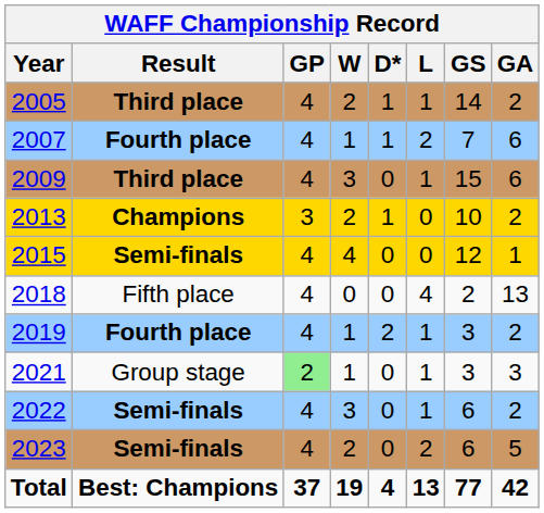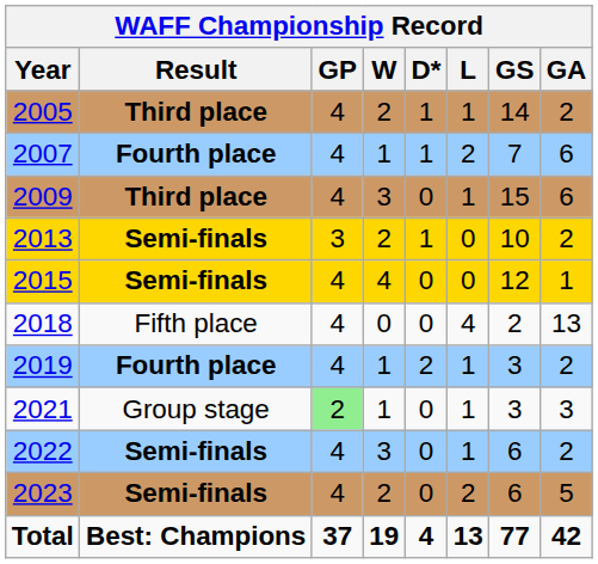2013 | Result: Champions -> Semi-finals
